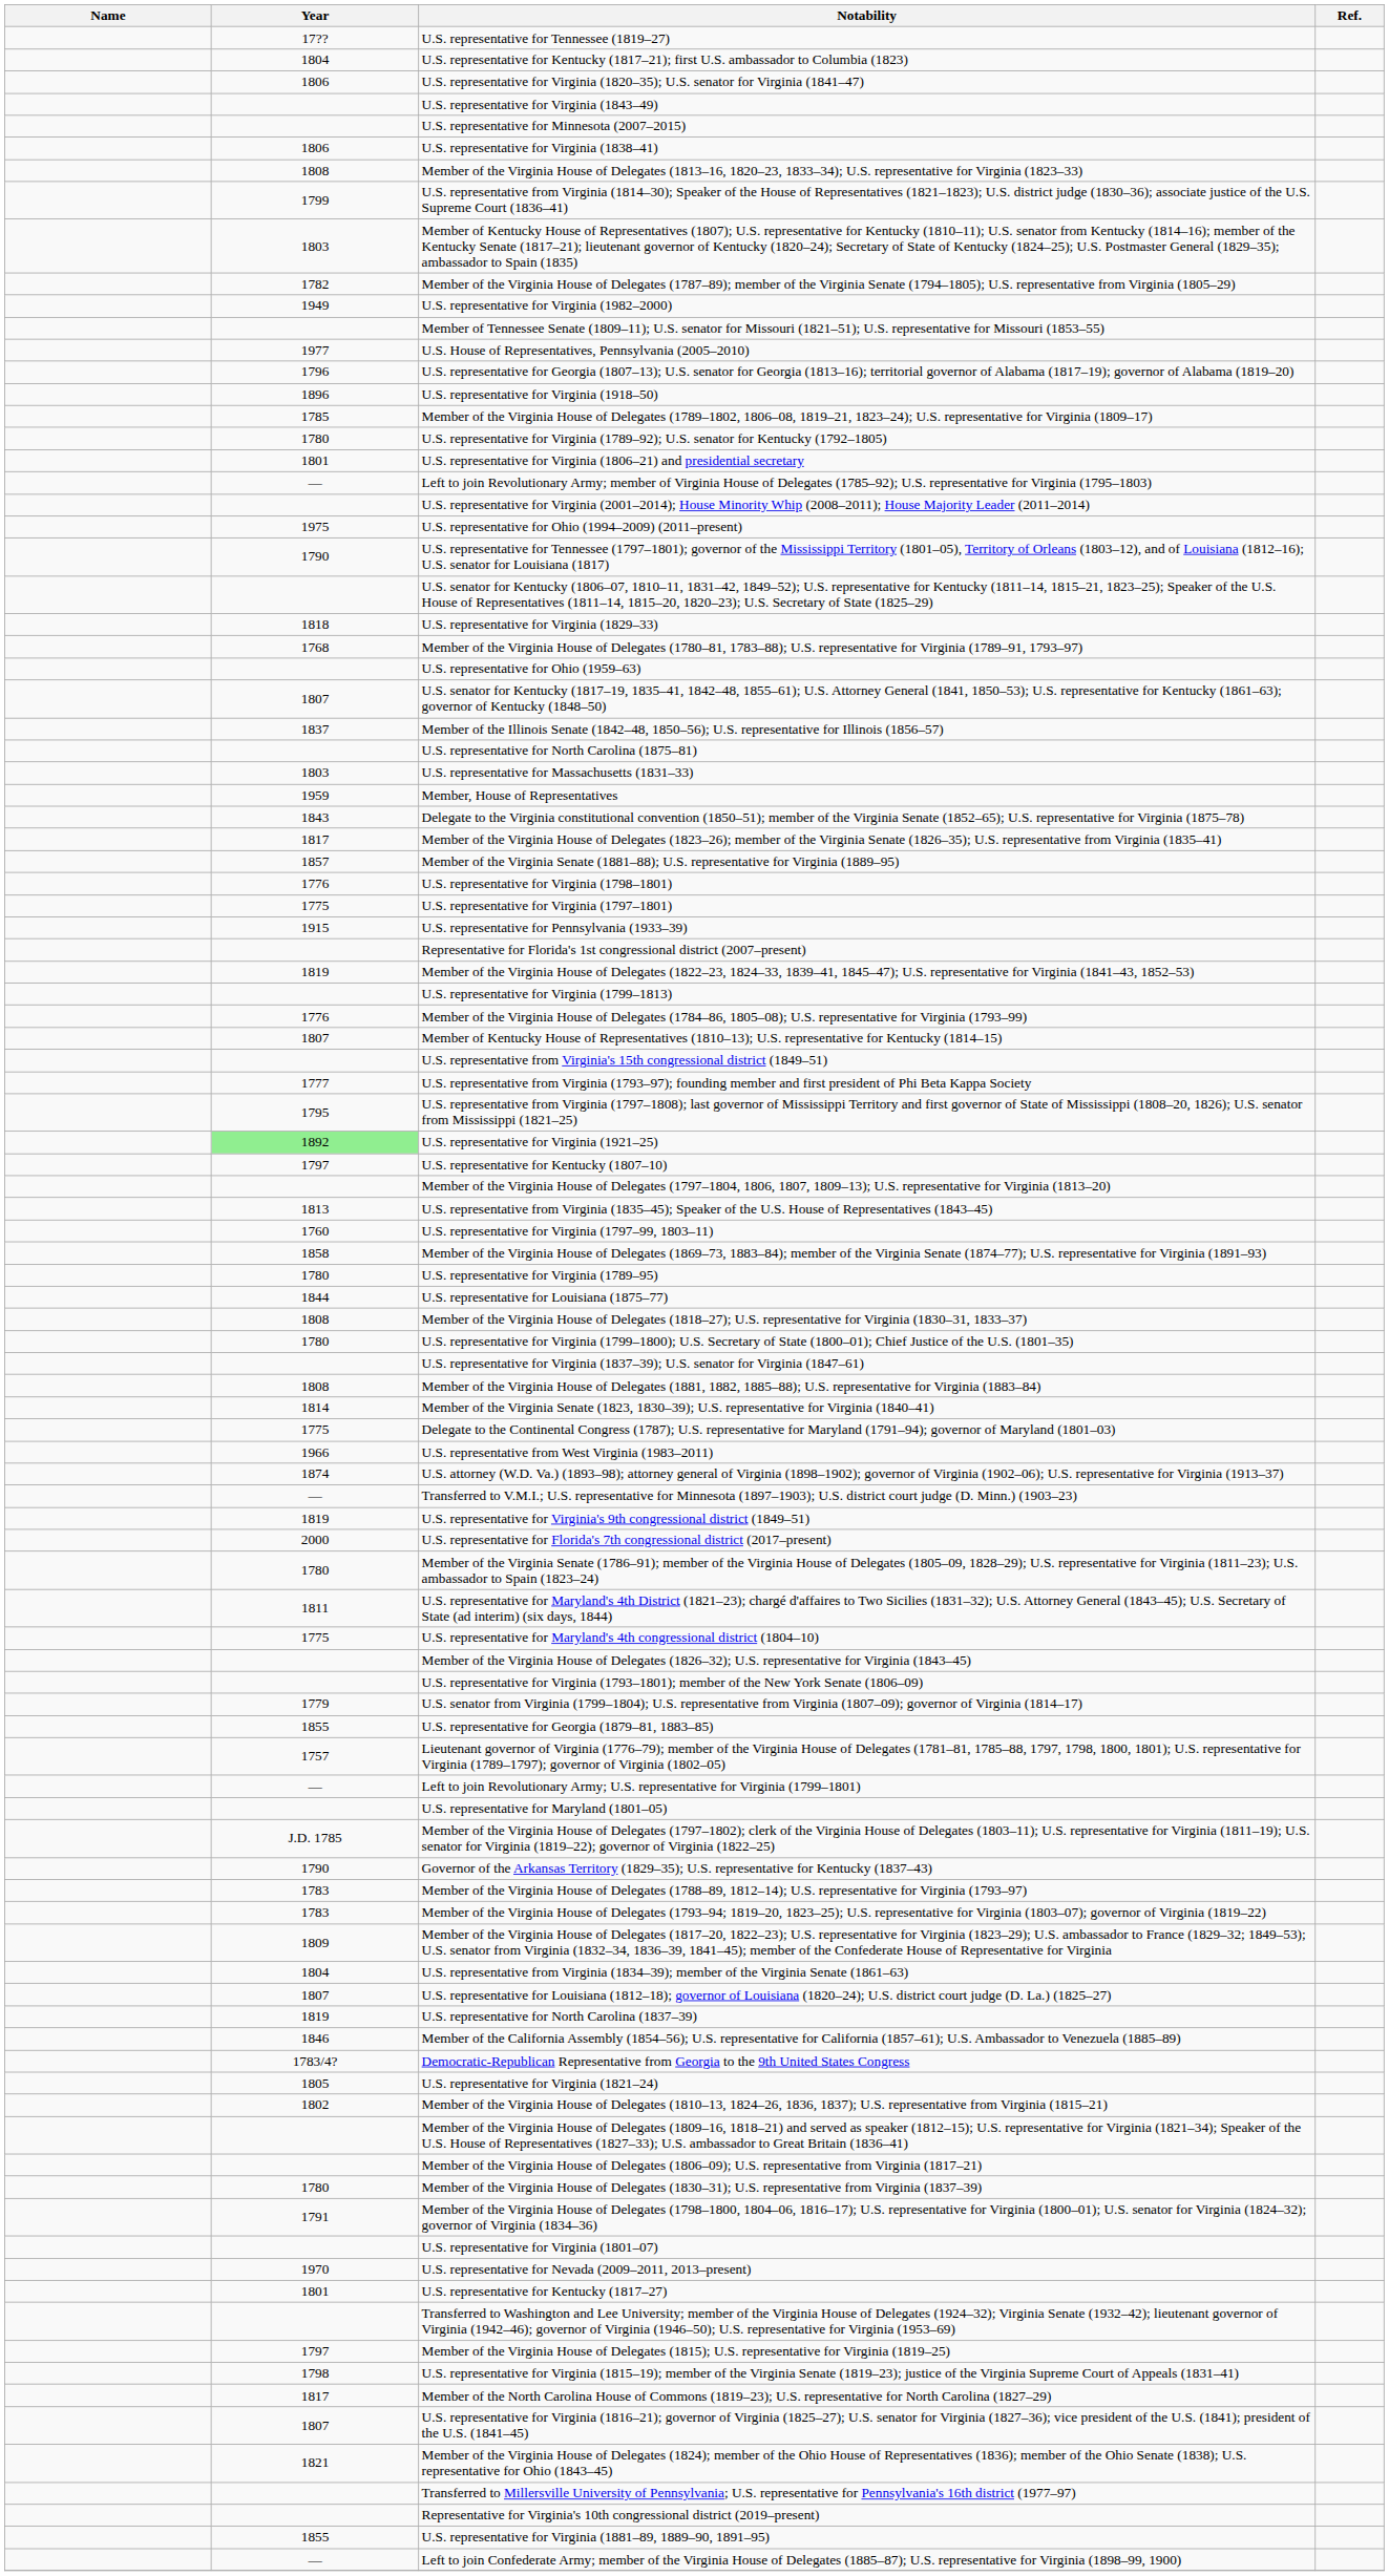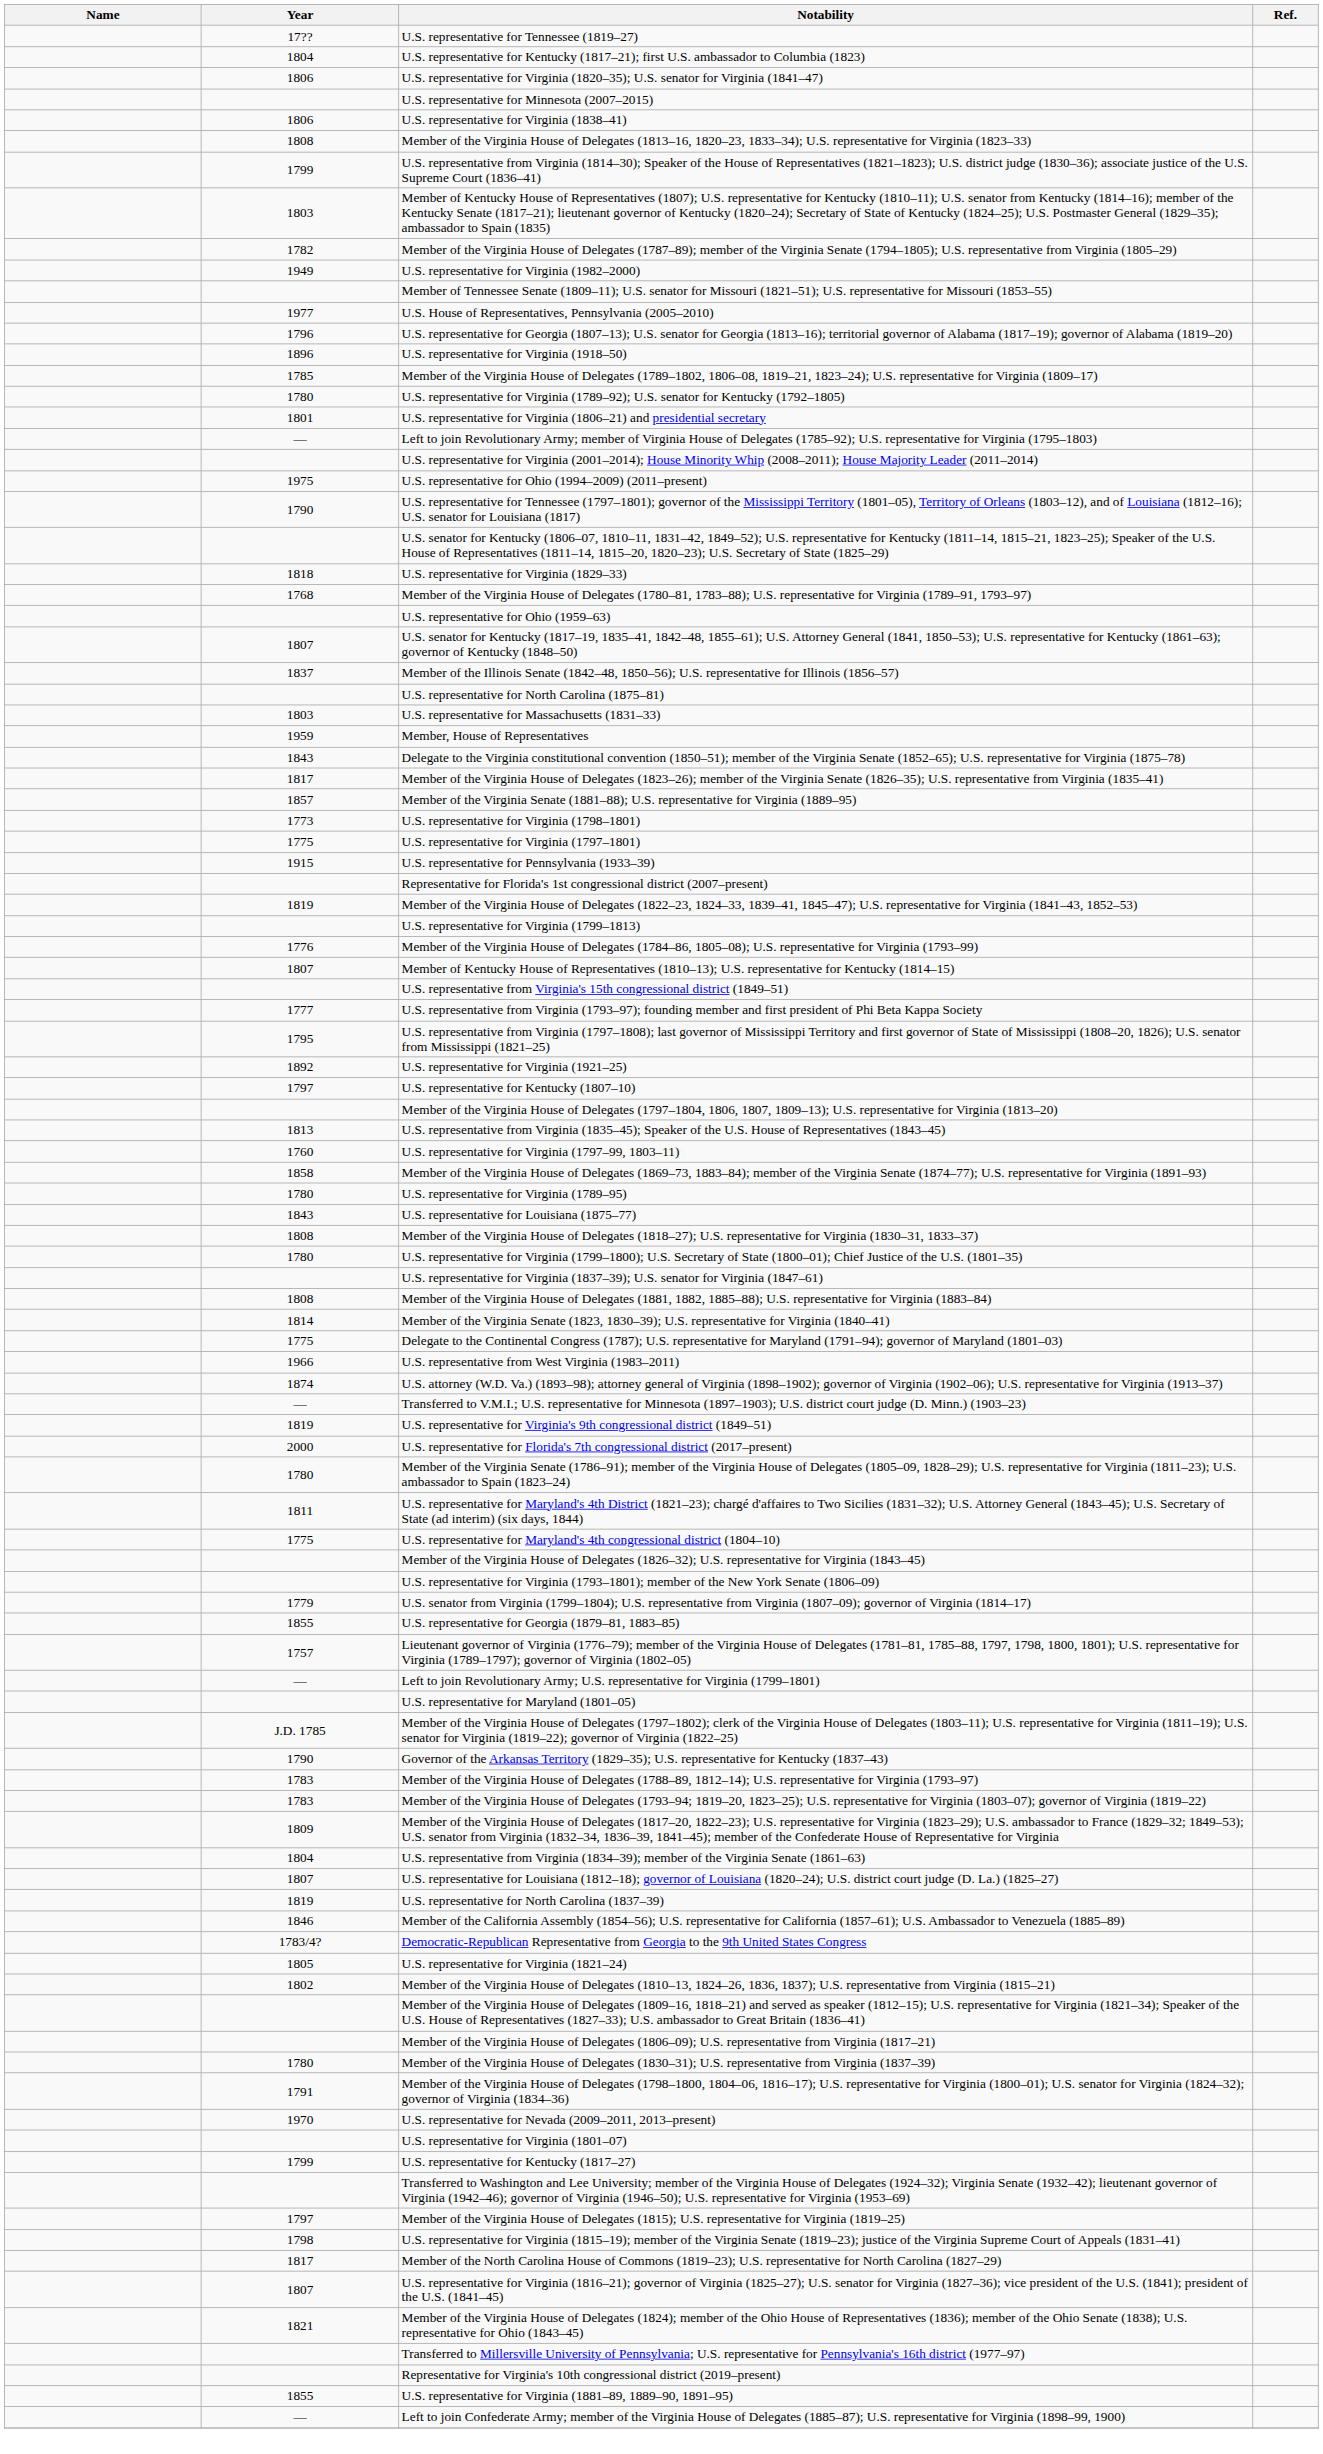- row: U.S. representative for Virginia (1843–49)
U.S. representative for Virginia (1798–1801) | Year: 1776 -> 1773
U.S. representative for Virginia (1921–25) | Year: lightgreen background -> no background
U.S. representative for Louisiana (1875–77) | Year: 1844 -> 1843
rows swapped: U.S. representative for Virginia (1801–07) <-> U.S. representative for Nevada (2009–2011, 2013–present)
U.S. representative for Kentucky (1817–27) | Year: 1801 -> 1799
